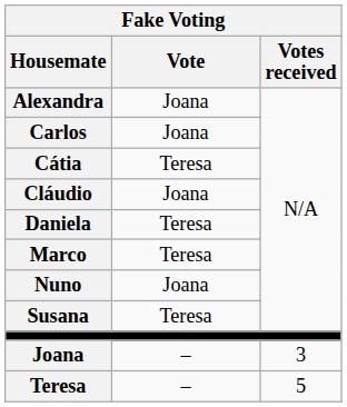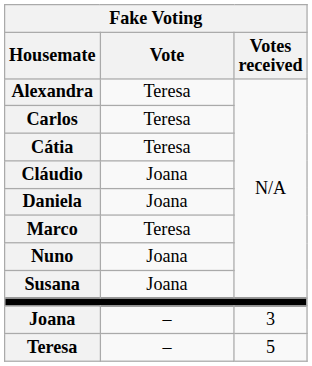Alexandra | Vote: Joana -> Teresa
Carlos | Vote: Joana -> Teresa
Daniela | Vote: Teresa -> Joana
Susana | Vote: Teresa -> Joana
